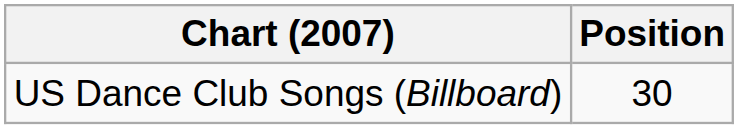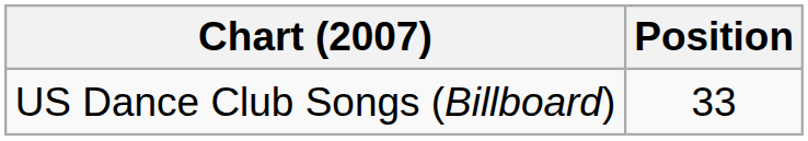US Dance Club Songs (Billboard) | Position: 30 -> 33
